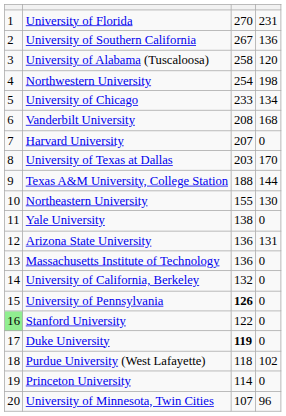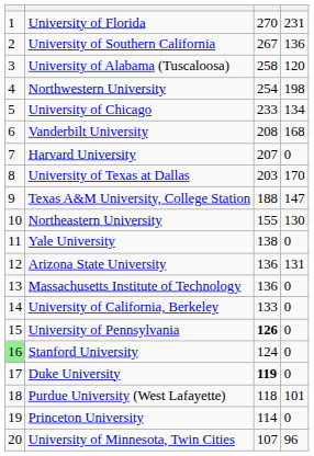Texas A&M University, College Station | column 4: 144 -> 147
University of California, Berkeley | column 3: 132 -> 133
Stanford University | column 3: 122 -> 124
Purdue University (West Lafayette) | column 4: 102 -> 101
